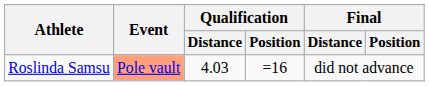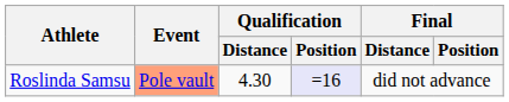Roslinda Samsu | Qualification / Distance: 4.03 -> 4.30
Roslinda Samsu | Qualification / Position: no background -> lavender background
